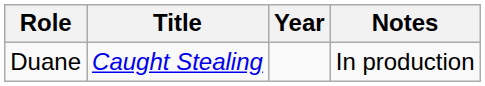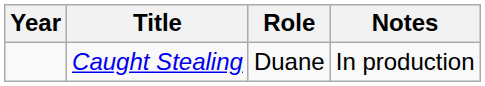columns swapped: Year <-> Role
